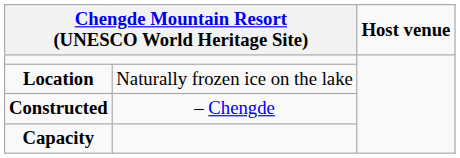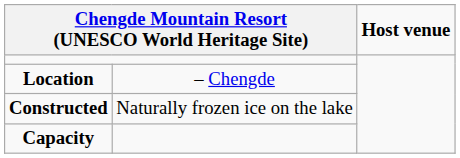Location | column 2: Naturally frozen ice on the lake -> – Chengde
Constructed | column 2: – Chengde -> Naturally frozen ice on the lake
